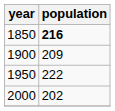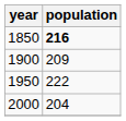2000 | population: 202 -> 204
